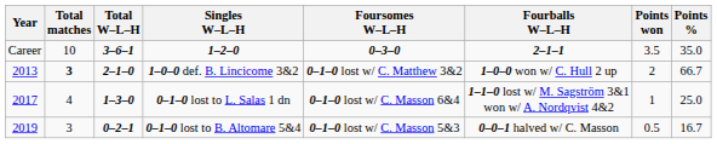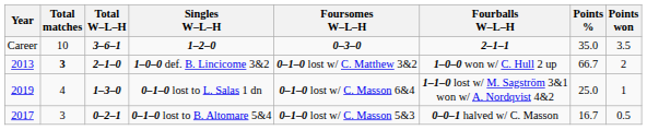columns swapped: Points won <-> Points %
0–1–0 lost to L. Salas 1 dn | Year: 2017 -> 2019
0–1–0 lost to B. Altomare 5&4 | Year: 2019 -> 2017
